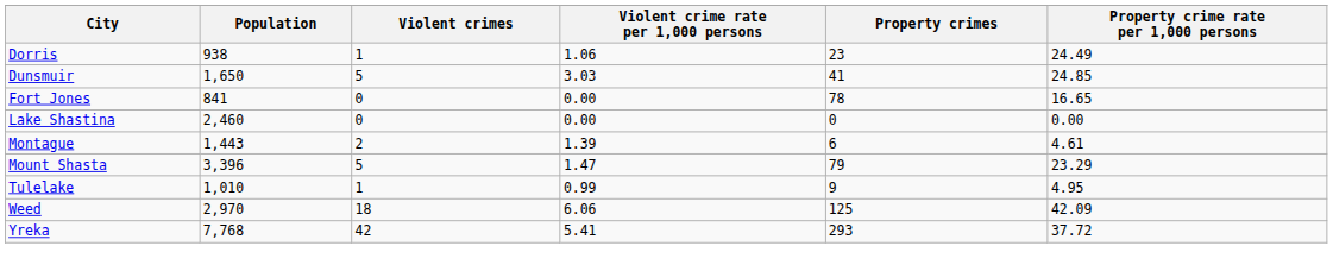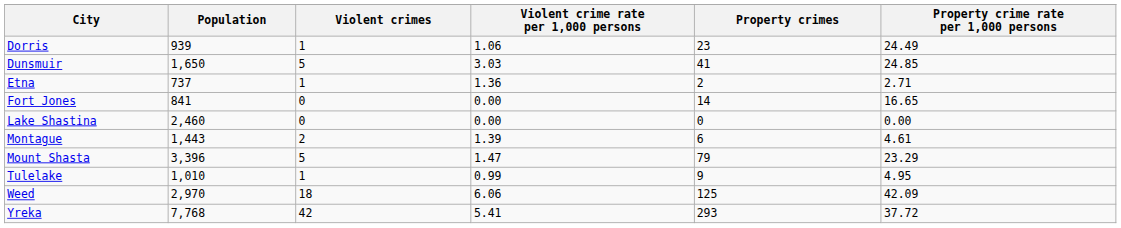Dorris | Population: 938 -> 939
+ row: Etna | 737 | 1 | 1.36 | 2 | 2.71
Fort Jones | Property crimes: 78 -> 14
